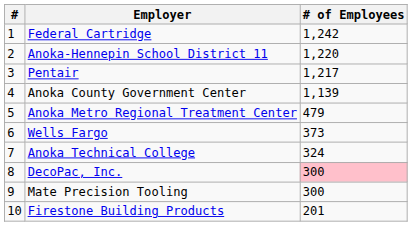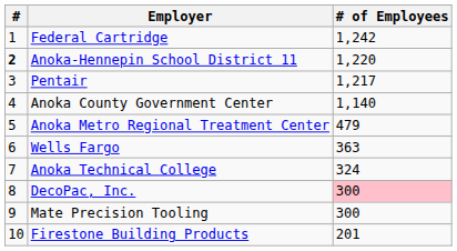Anoka-Hennepin School District 11 | #: normal -> bold
Anoka County Government Center | # of Employees: 1,139 -> 1,140
Wells Fargo | # of Employees: 373 -> 363
